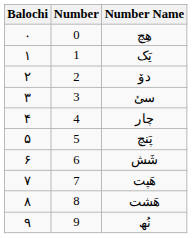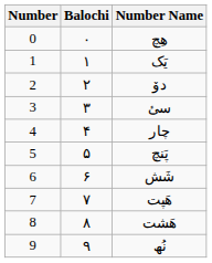columns swapped: Number <-> Balochi
